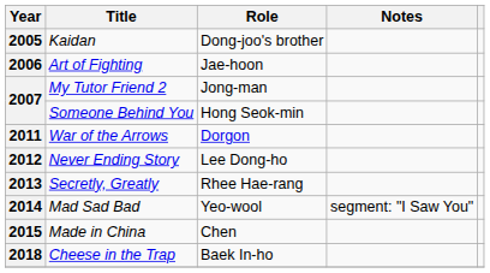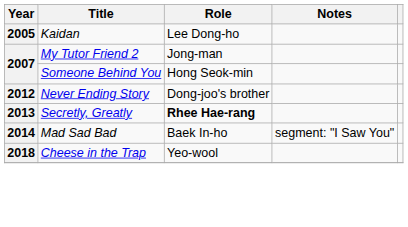2005 | Role: Dong-joo's brother -> Lee Dong-ho
- row: 2006 | Art of Fighting | Jae-hoon
- row: 2011 | War of the Arrows | Dorgon
2012 | Role: Lee Dong-ho -> Dong-joo's brother
2013 | Role: normal -> bold
2014 | Role: Yeo-wool -> Baek In-ho
- row: 2015 | Made in China | Chen
2018 | Role: Baek In-ho -> Yeo-wool
